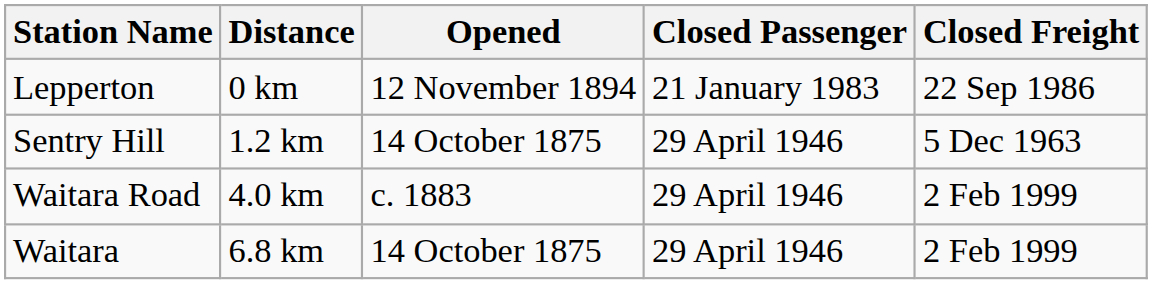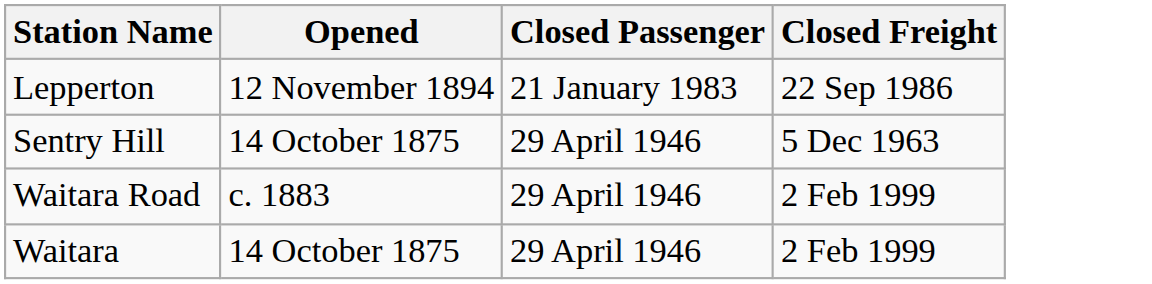- column: Distance | 0 km | 1.2 km | 4.0 km | 6.8 km
